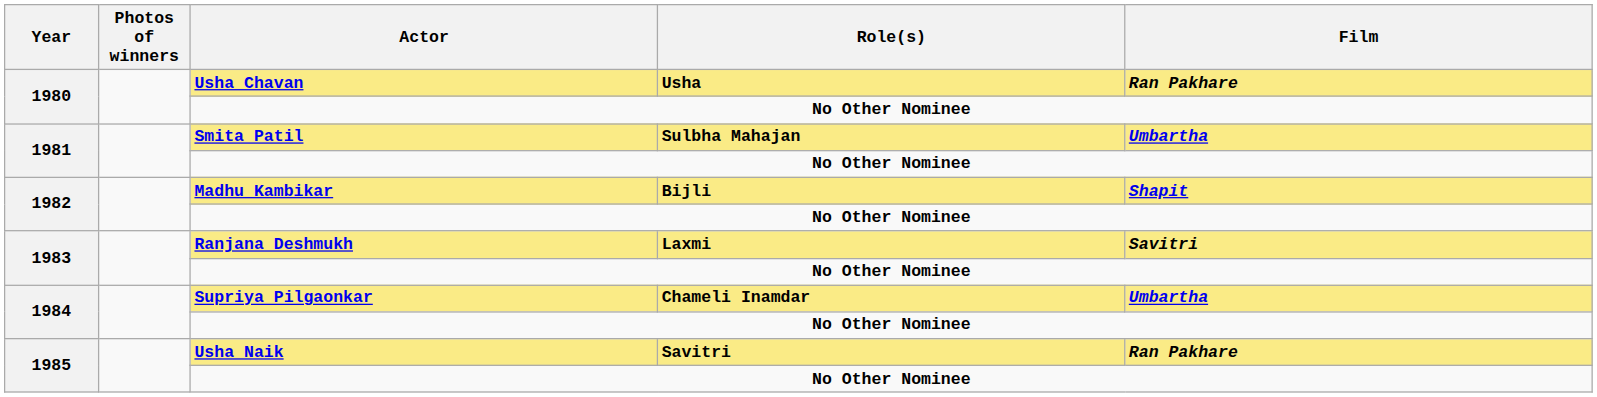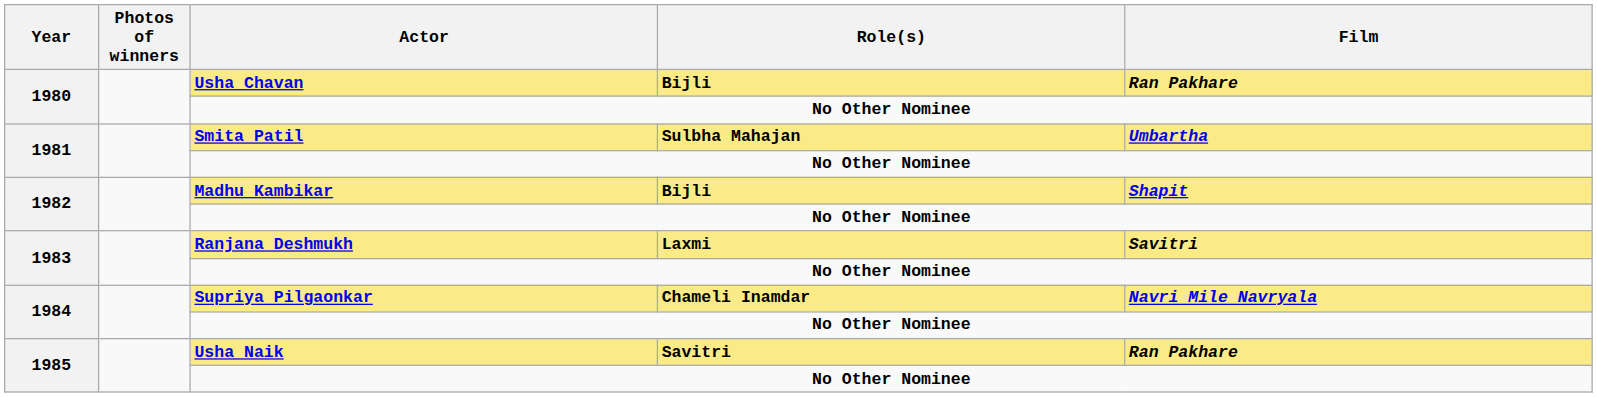Usha Chavan | Role(s): Usha -> Bijli
Supriya Pilgaonkar | Film: Umbartha -> Navri Mile Navryala
